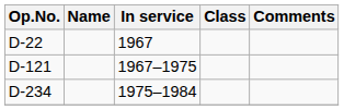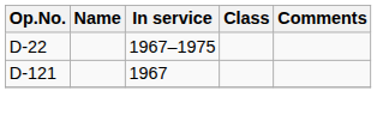D-22 | In service: 1967 -> 1967–1975
D-121 | In service: 1967–1975 -> 1967
- row: D-234 | 1975–1984
